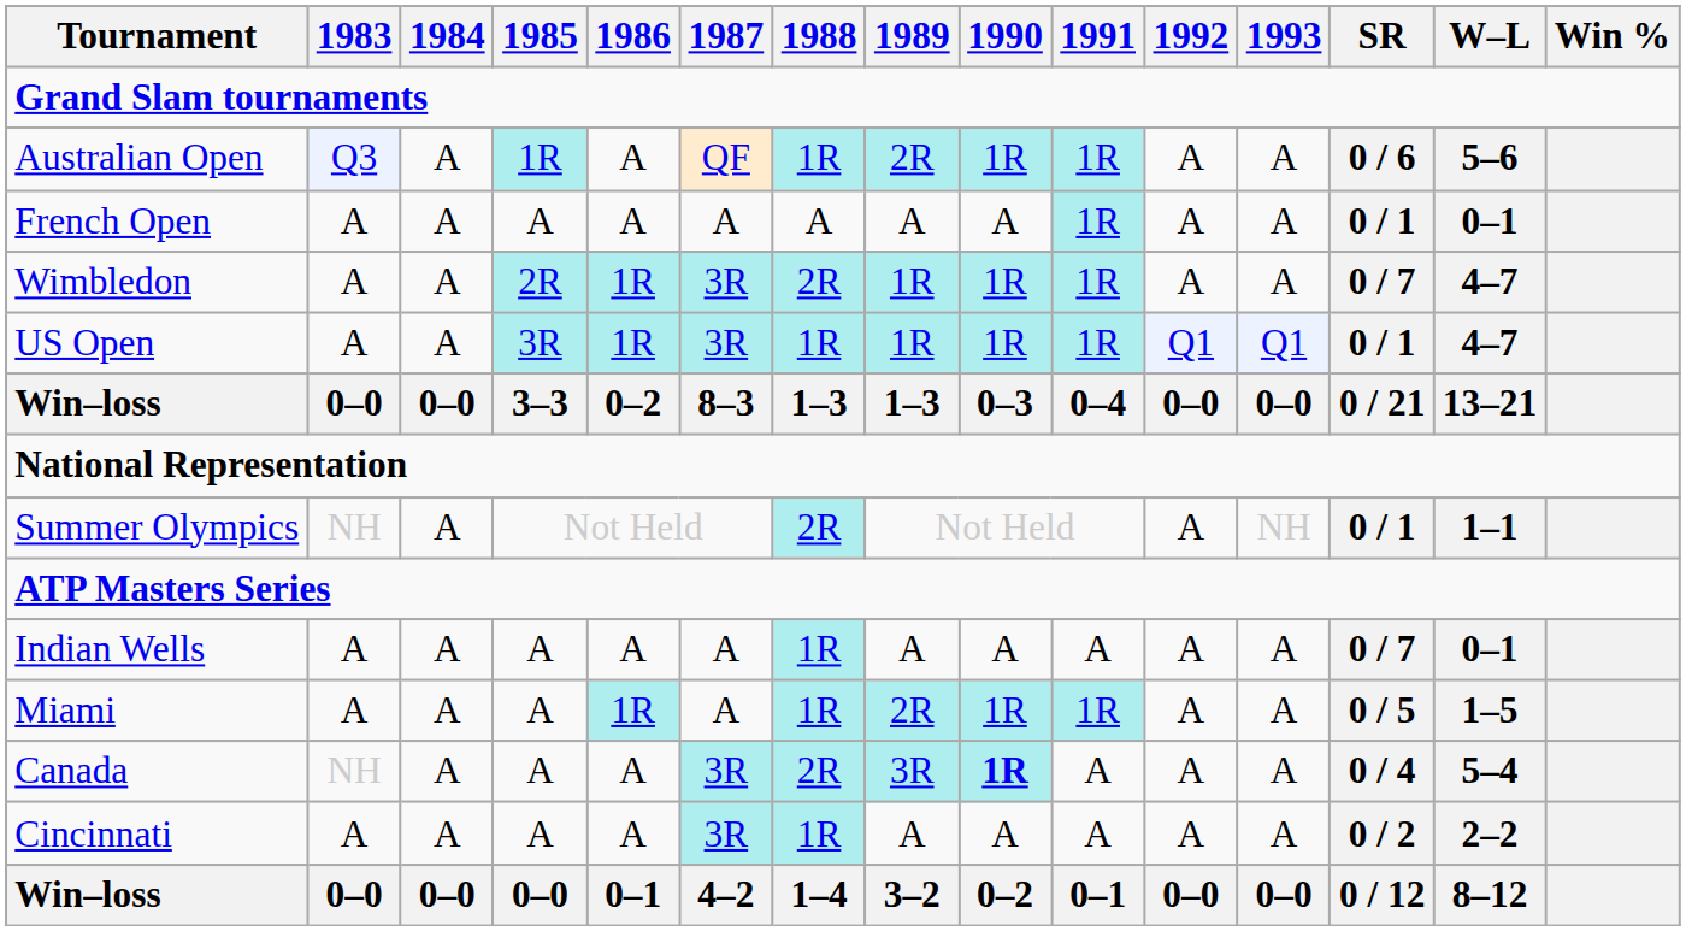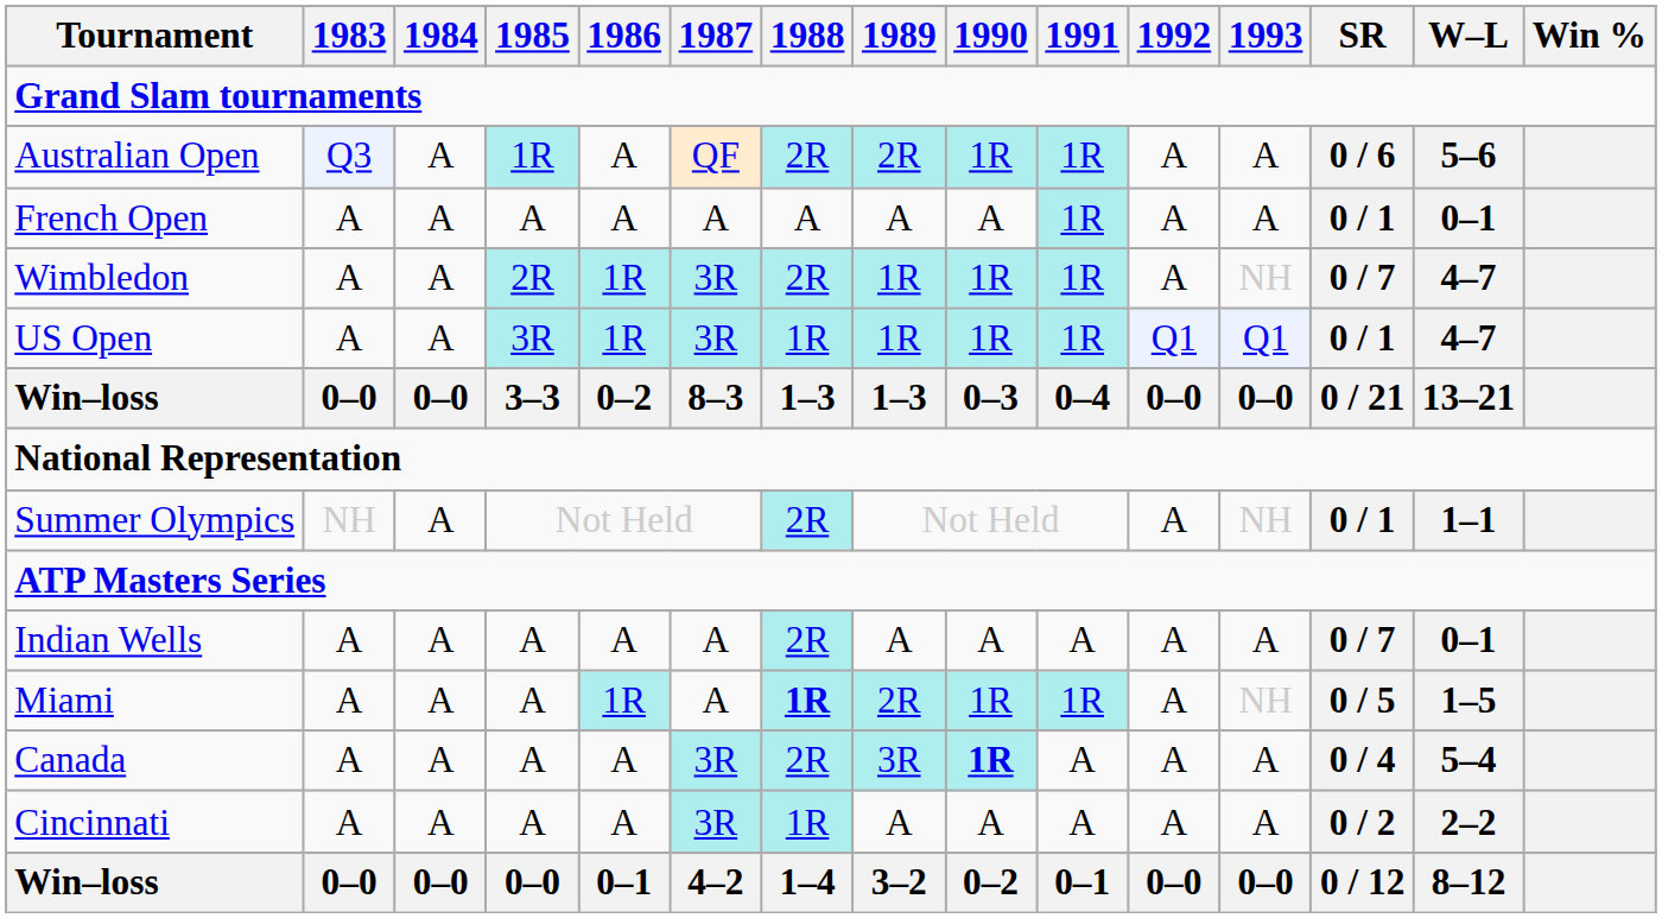Australian Open | 1988: 1R -> 2R
Wimbledon | 1993: A -> NH
Indian Wells | 1988: 1R -> 2R
Miami | 1988: normal -> bold
Miami | 1993: A -> NH
Canada | 1983: NH -> A
